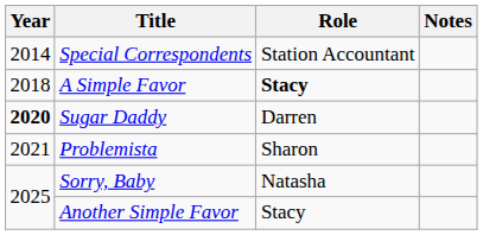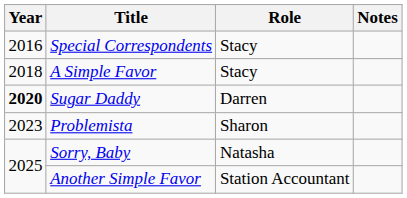Special Correspondents | Year: 2014 -> 2016
Special Correspondents | Role: Station Accountant -> Stacy
A Simple Favor | Role: bold -> normal
Problemista | Year: 2021 -> 2023
Another Simple Favor | Role: Stacy -> Station Accountant
